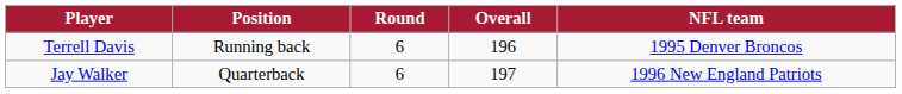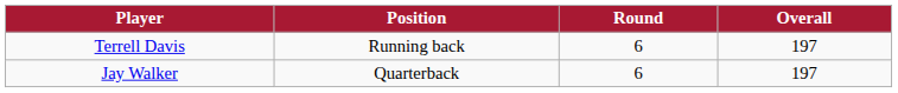- column: NFL team | 1995 Denver Broncos | 1996 New England Patriots
Terrell Davis | Overall: 196 -> 197
